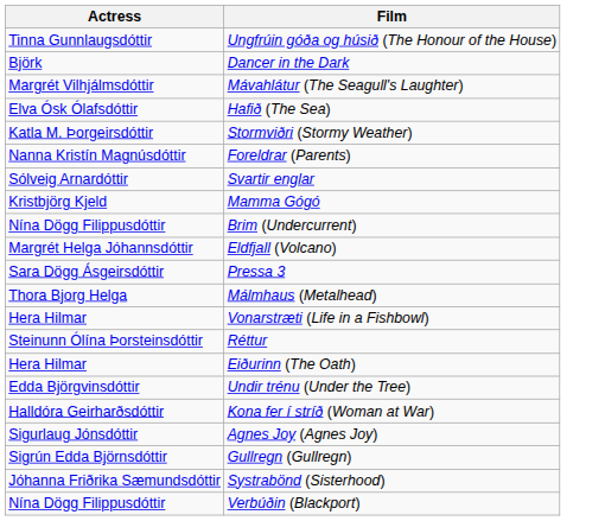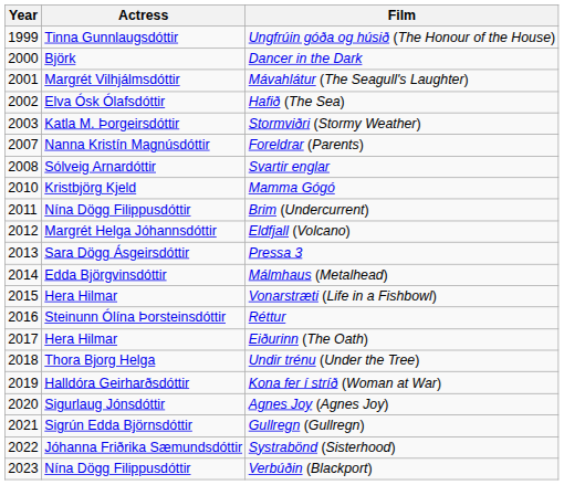+ column: Year | 1999 | 2000 | 2001 | 2002 | 2003 | 2007 | 2008 | 2010 | 2011 | 2012 | 2013 | 2014 | 2015 | 2016 | 2017 | 2018 | 2019 | 2020 | 2021 | 2022 | 2023
Málmhaus (Metalhead) | Actress: Thora Bjorg Helga -> Edda Björgvinsdóttir
Undir trénu (Under the Tree) | Actress: Edda Björgvinsdóttir -> Thora Bjorg Helga
